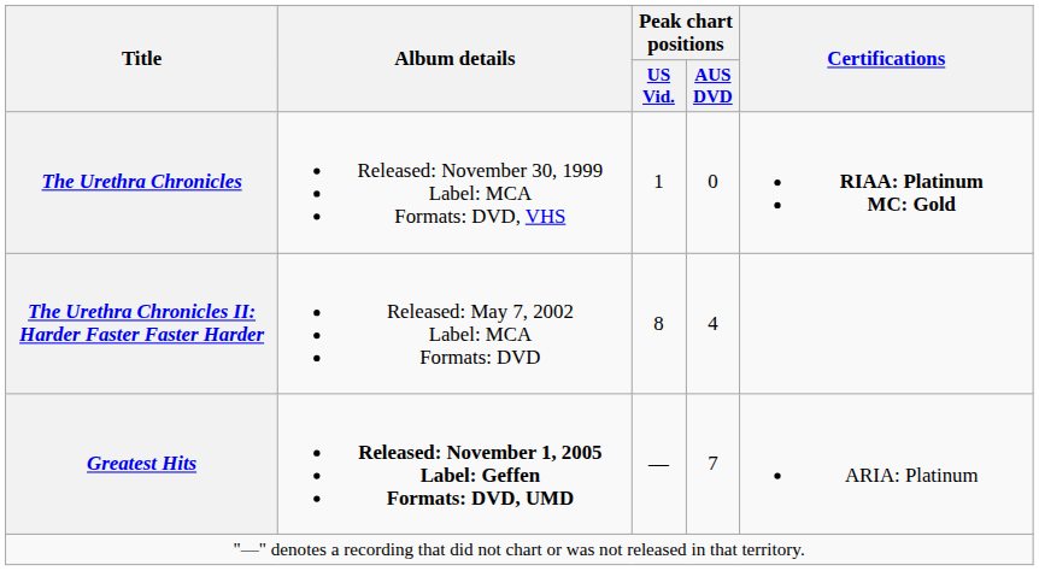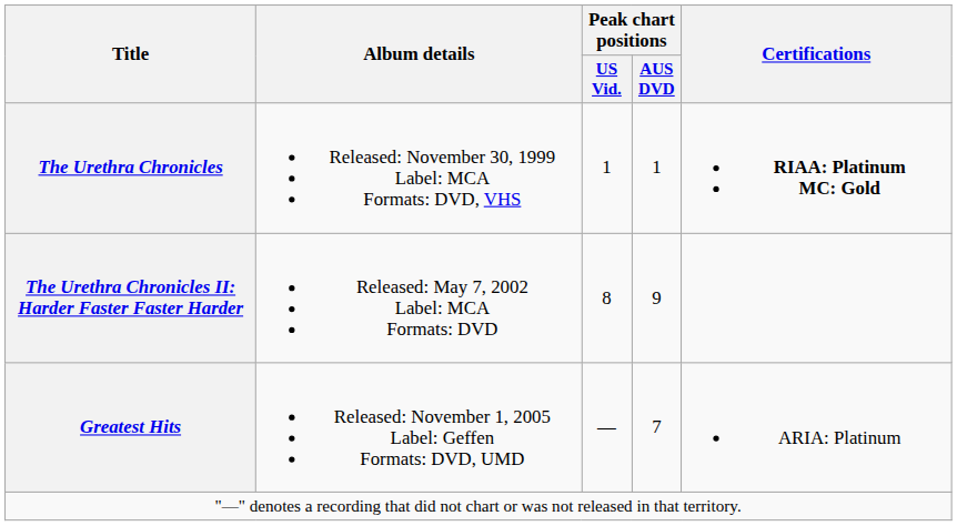The Urethra Chronicles | Peak chart positions / AUS DVD: 0 -> 1
The Urethra Chronicles II: Harder Faster Faster Harder | Peak chart positions / AUS DVD: 4 -> 9
Greatest Hits | Album details: bold -> normal
